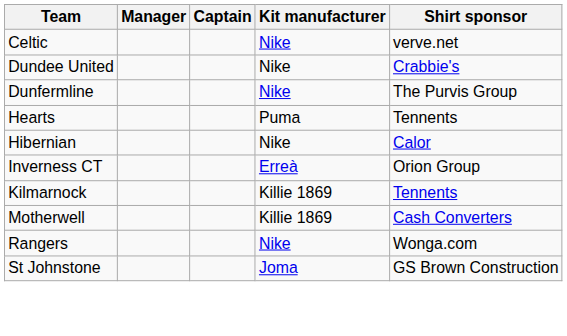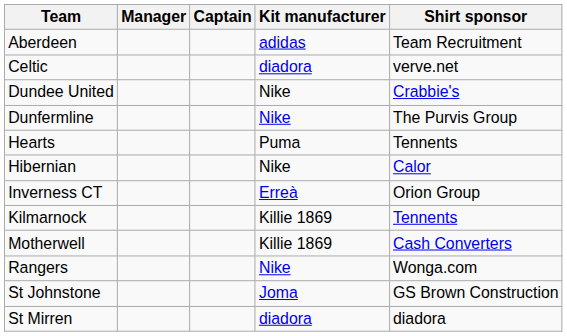+ row: Aberdeen | adidas | Team Recruitment
Celtic | Kit manufacturer: Nike -> diadora
+ row: St Mirren | diadora | diadora
